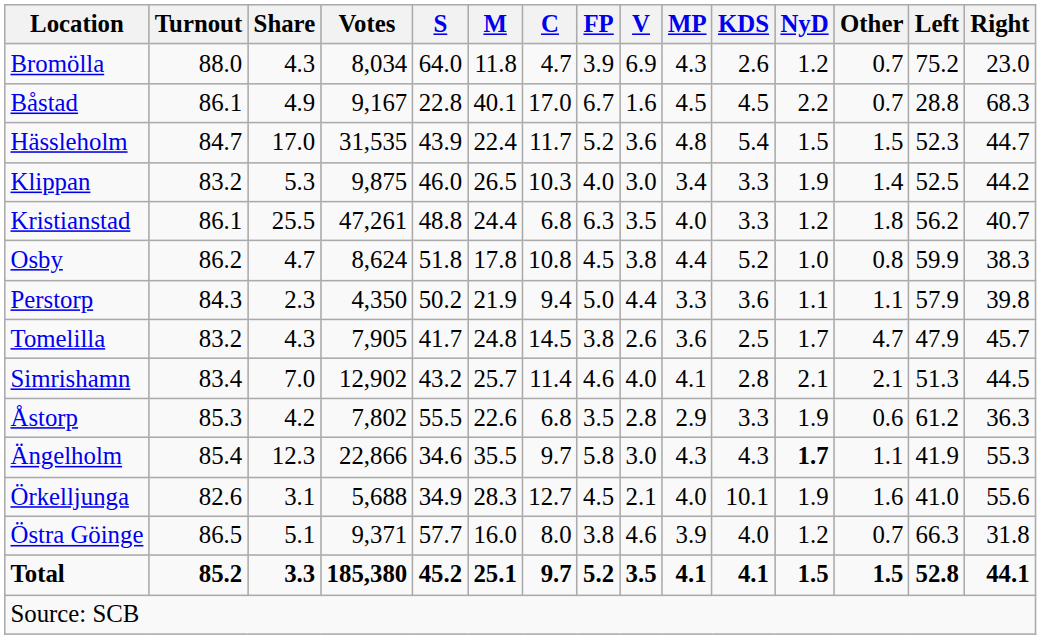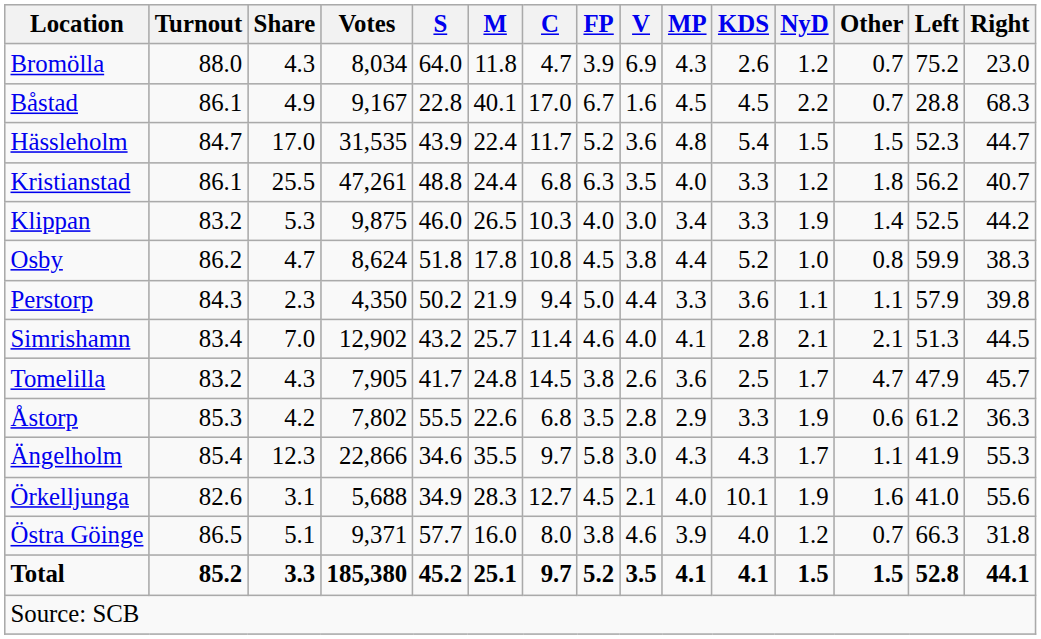rows swapped: Klippan <-> Kristianstad
rows swapped: Simrishamn <-> Tomelilla
Ängelholm | NyD: bold -> normal
